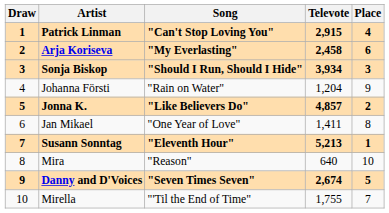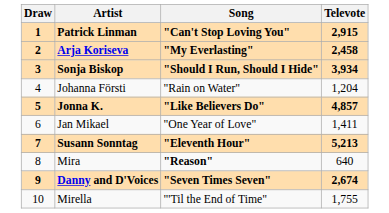- column: Place | 4 | 6 | 3 | 9 | 2 | 8 | 1 | 10 | 5 | 7
Mira | Song: normal -> bold
